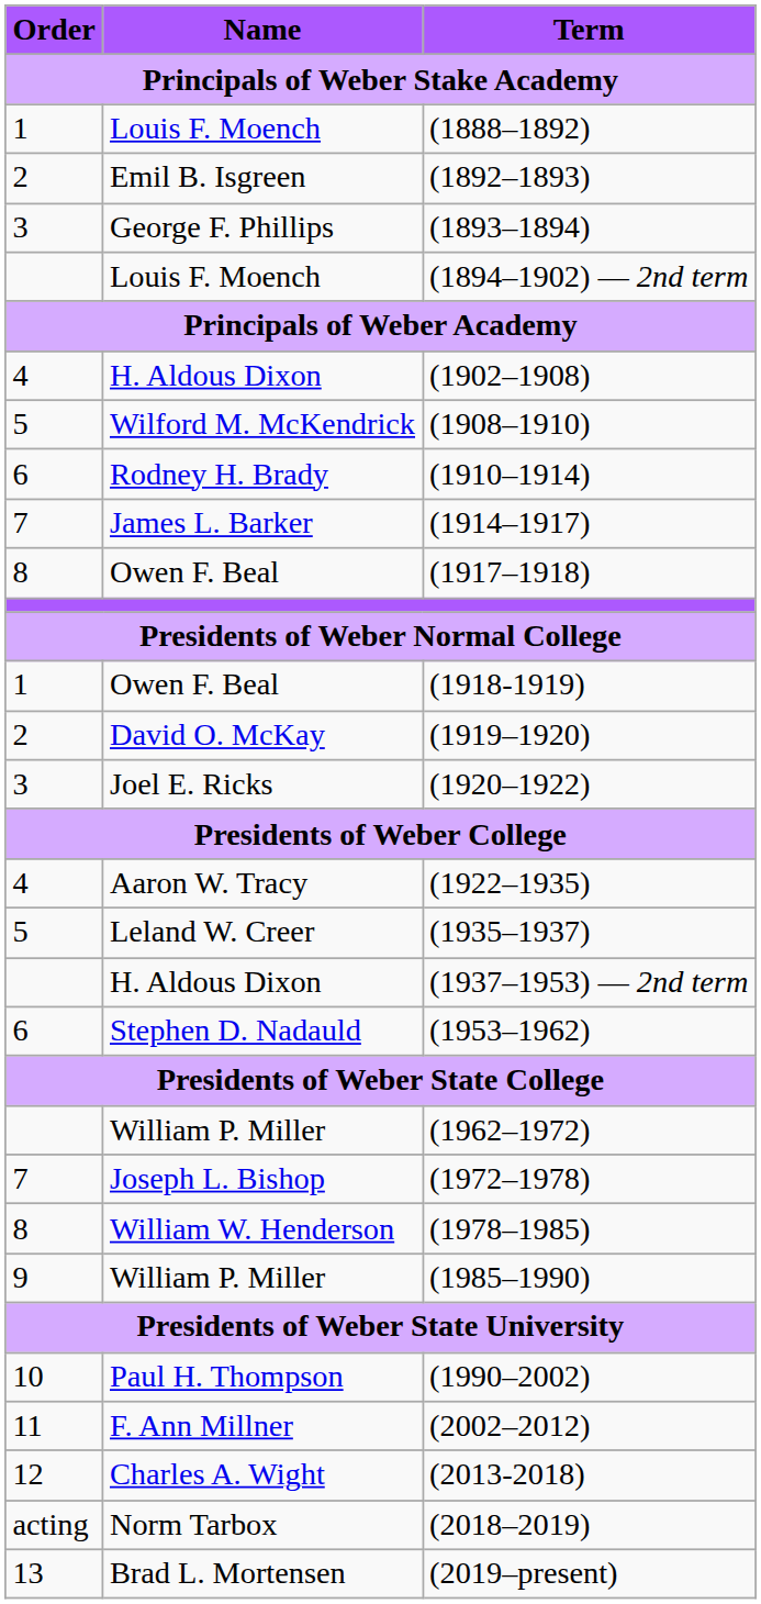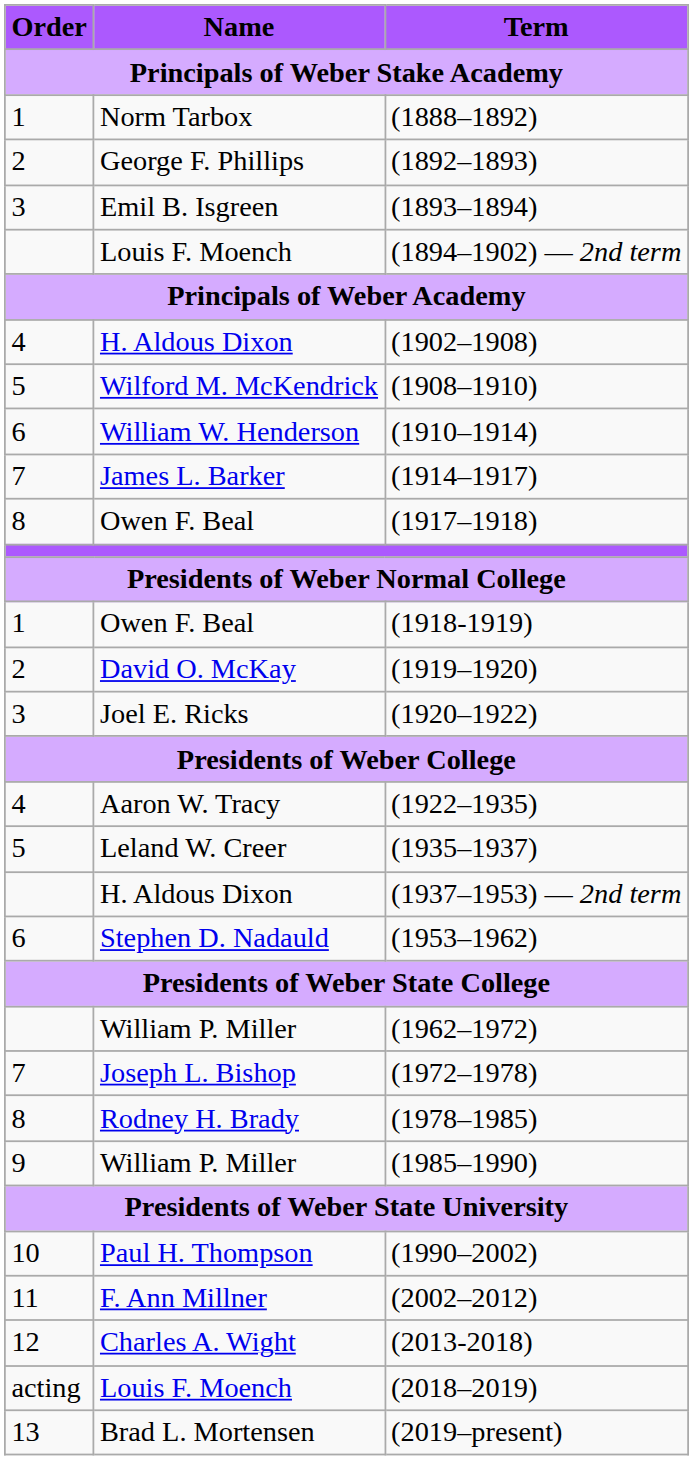(1888–1892) | Name: Louis F. Moench -> Norm Tarbox
(1892–1893) | Name: Emil B. Isgreen -> George F. Phillips
(1893–1894) | Name: George F. Phillips -> Emil B. Isgreen
(1910–1914) | Name: Rodney H. Brady -> William W. Henderson
(1978–1985) | Name: William W. Henderson -> Rodney H. Brady
(2018–2019) | Name: Norm Tarbox -> Louis F. Moench
